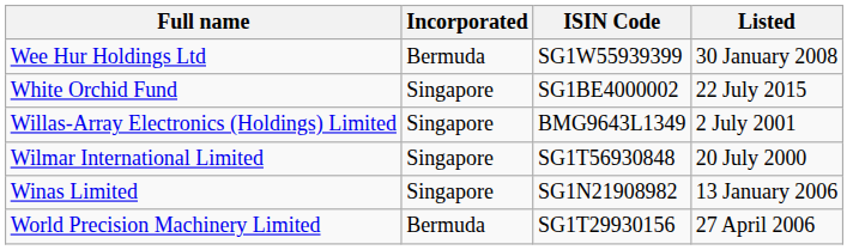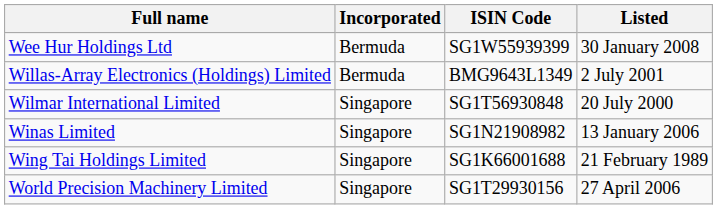- row: White Orchid Fund | Singapore | SG1BE4000002 | 22 July 2015
Willas-Array Electronics (Holdings) Limited | Incorporated: Singapore -> Bermuda
+ row: Wing Tai Holdings Limited | Singapore | SG1K66001688 | 21 February 1989
World Precision Machinery Limited | Incorporated: Bermuda -> Singapore
